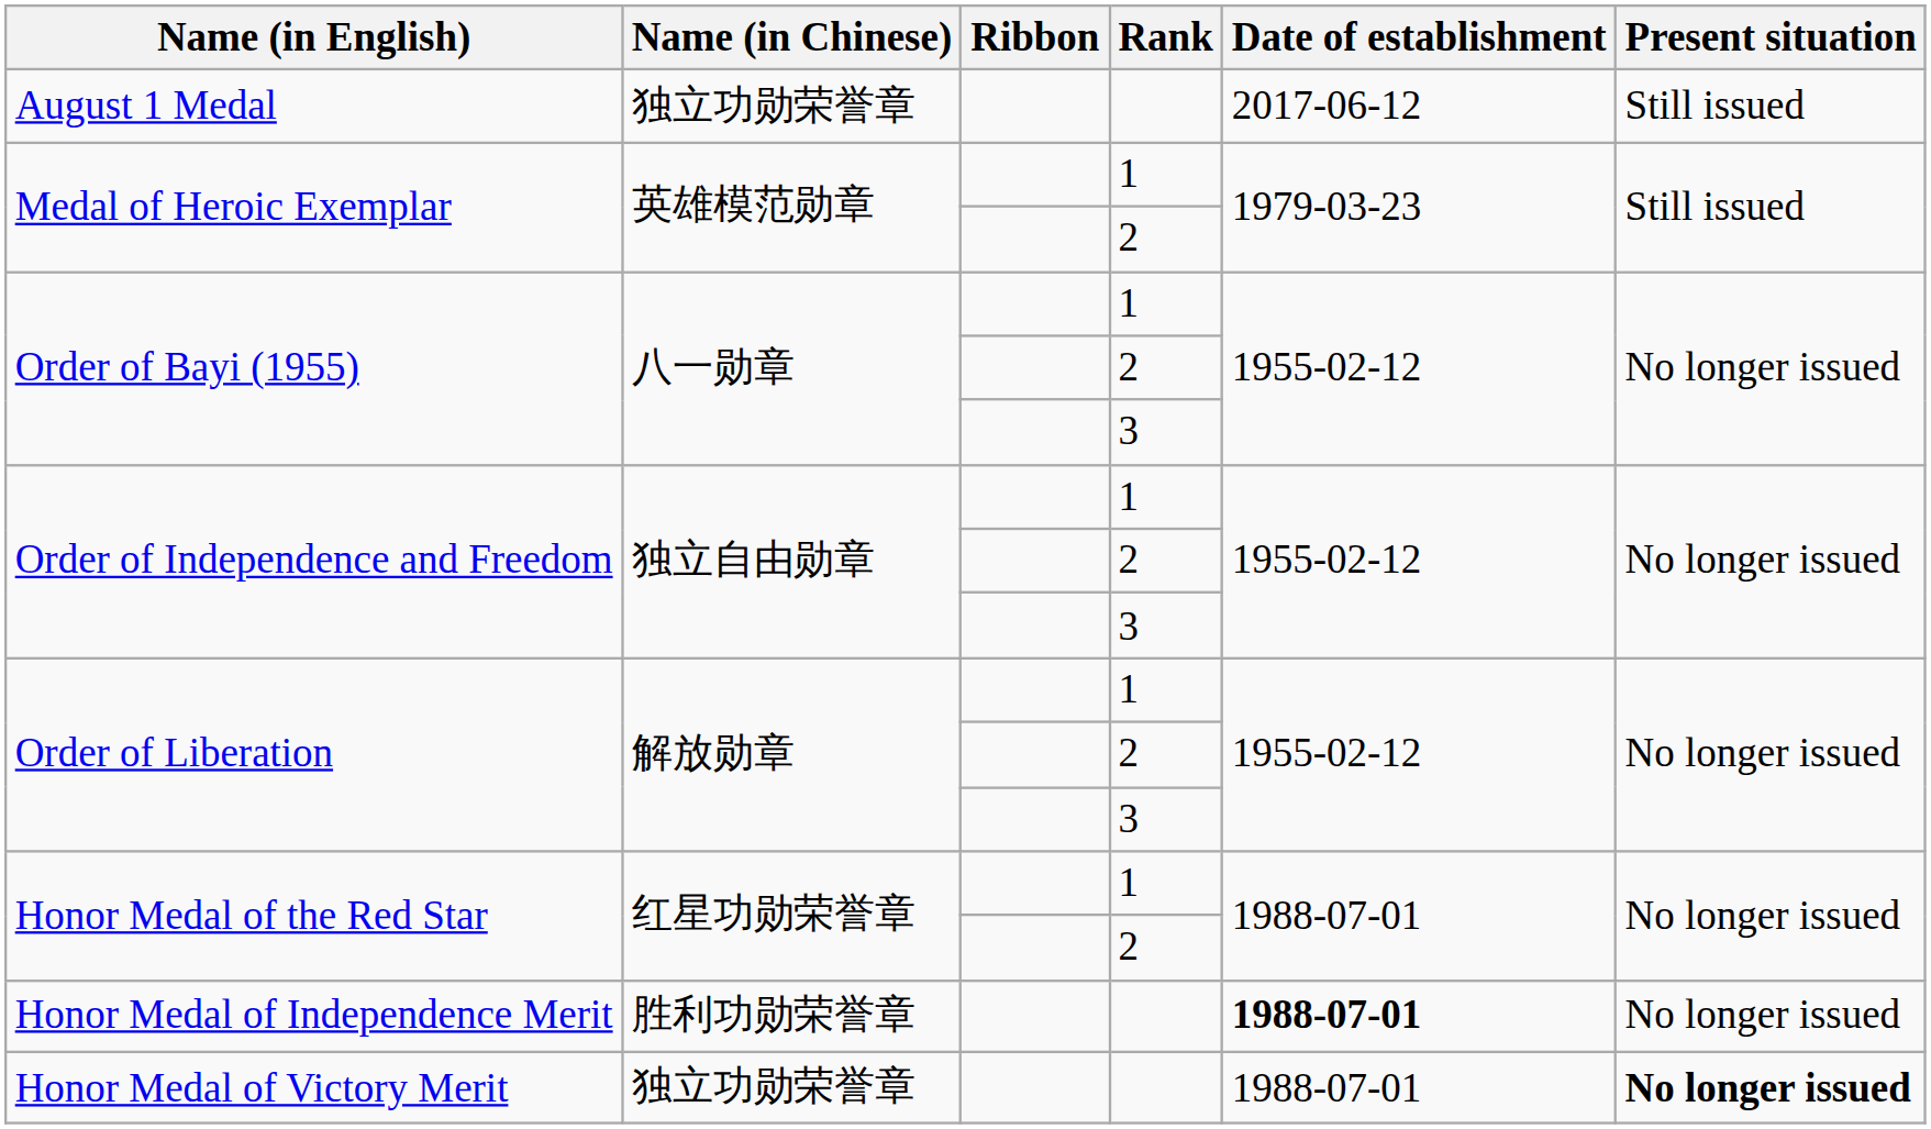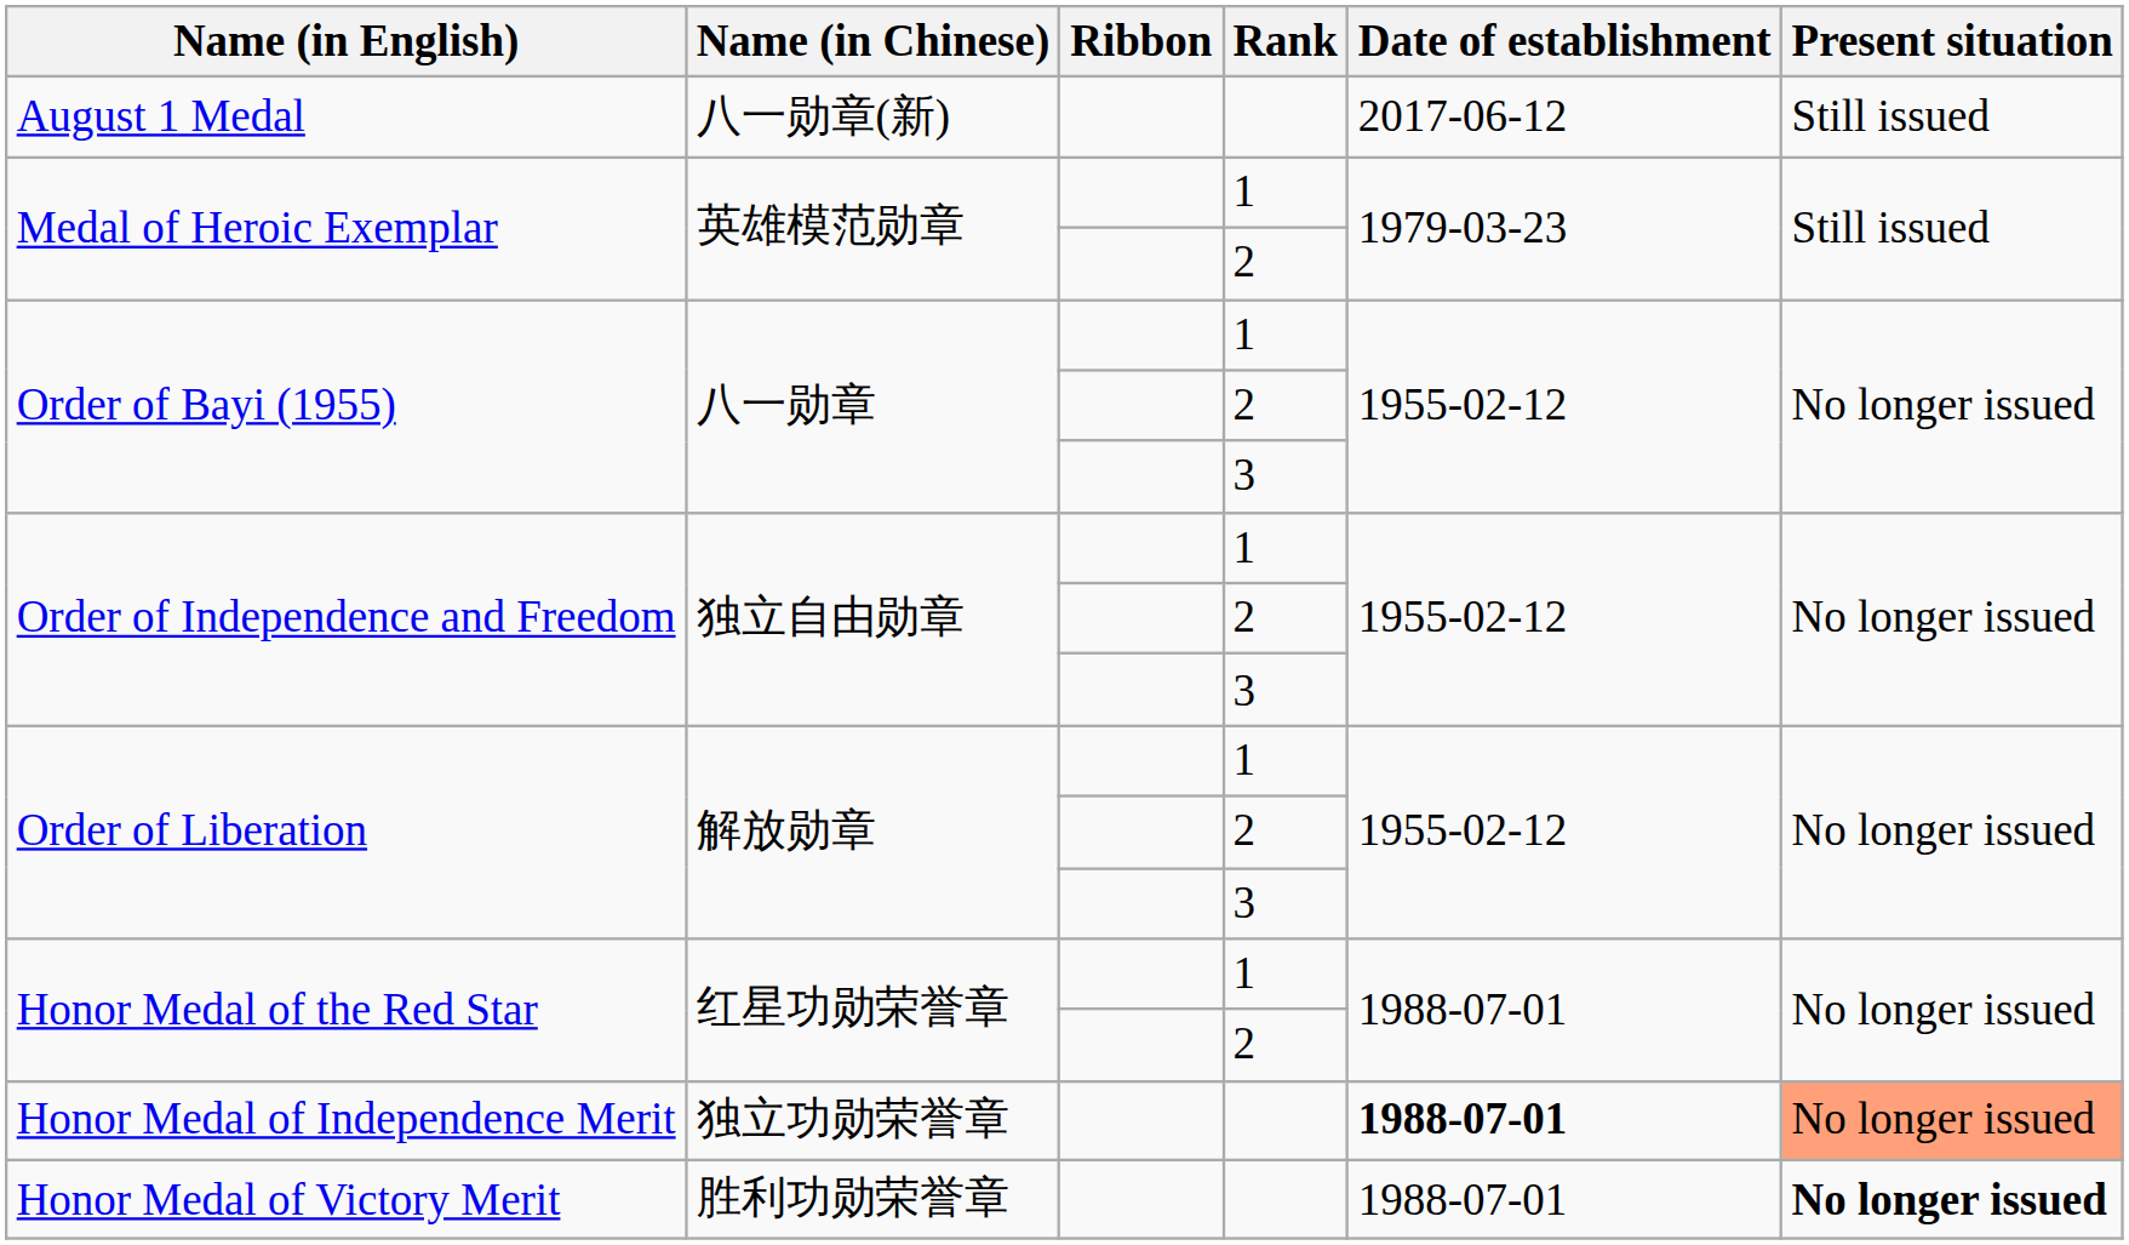August 1 Medal | Name (in Chinese): 独立功勋荣誉章 -> 八一勋章(新)
Honor Medal of Independence Merit | Name (in Chinese): 胜利功勋荣誉章 -> 独立功勋荣誉章
Honor Medal of Independence Merit | Present situation: no background -> lightsalmon background
Honor Medal of Victory Merit | Name (in Chinese): 独立功勋荣誉章 -> 胜利功勋荣誉章
